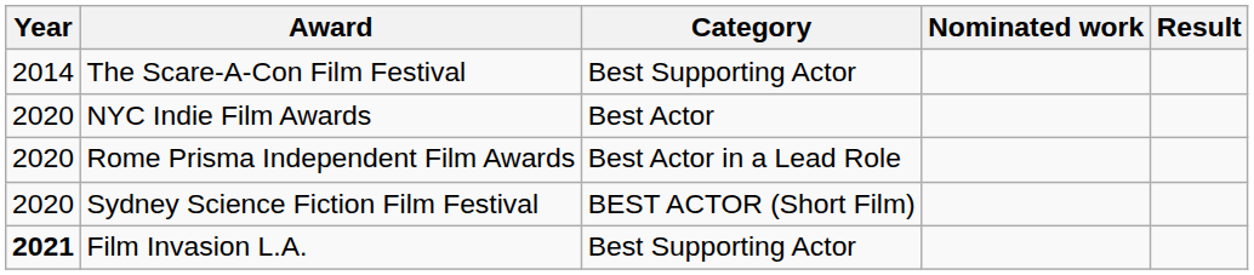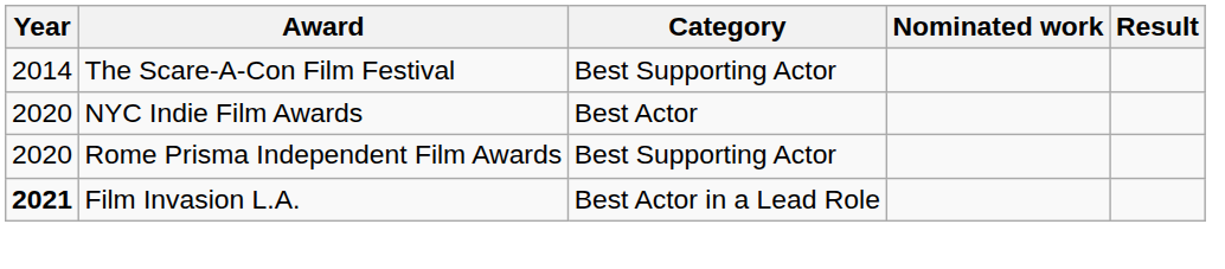Rome Prisma Independent Film Awards | Category: Best Actor in a Lead Role -> Best Supporting Actor
- row: 2020 | Sydney Science Fiction Film Festival | BEST ACTOR (Short Film)
Film Invasion L.A. | Category: Best Supporting Actor -> Best Actor in a Lead Role
